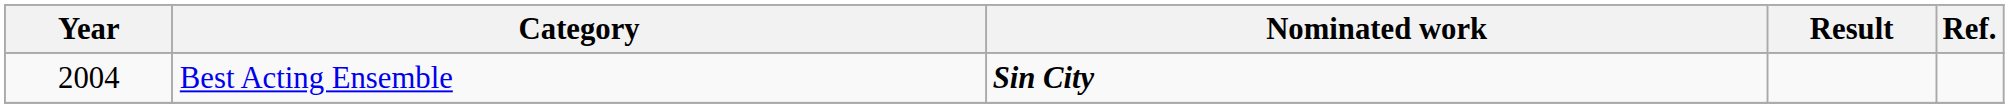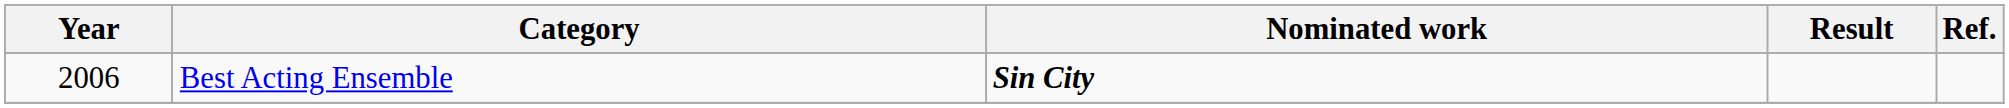Best Acting Ensemble | Year: 2004 -> 2006
